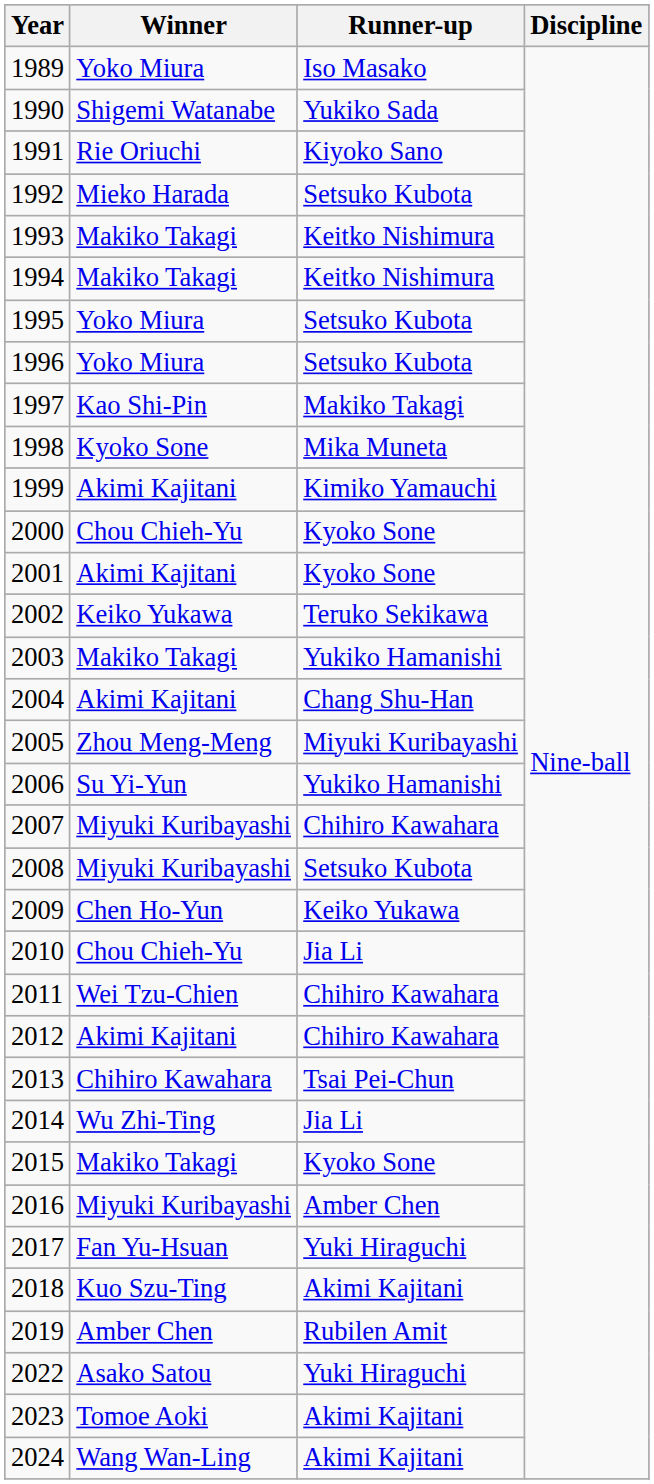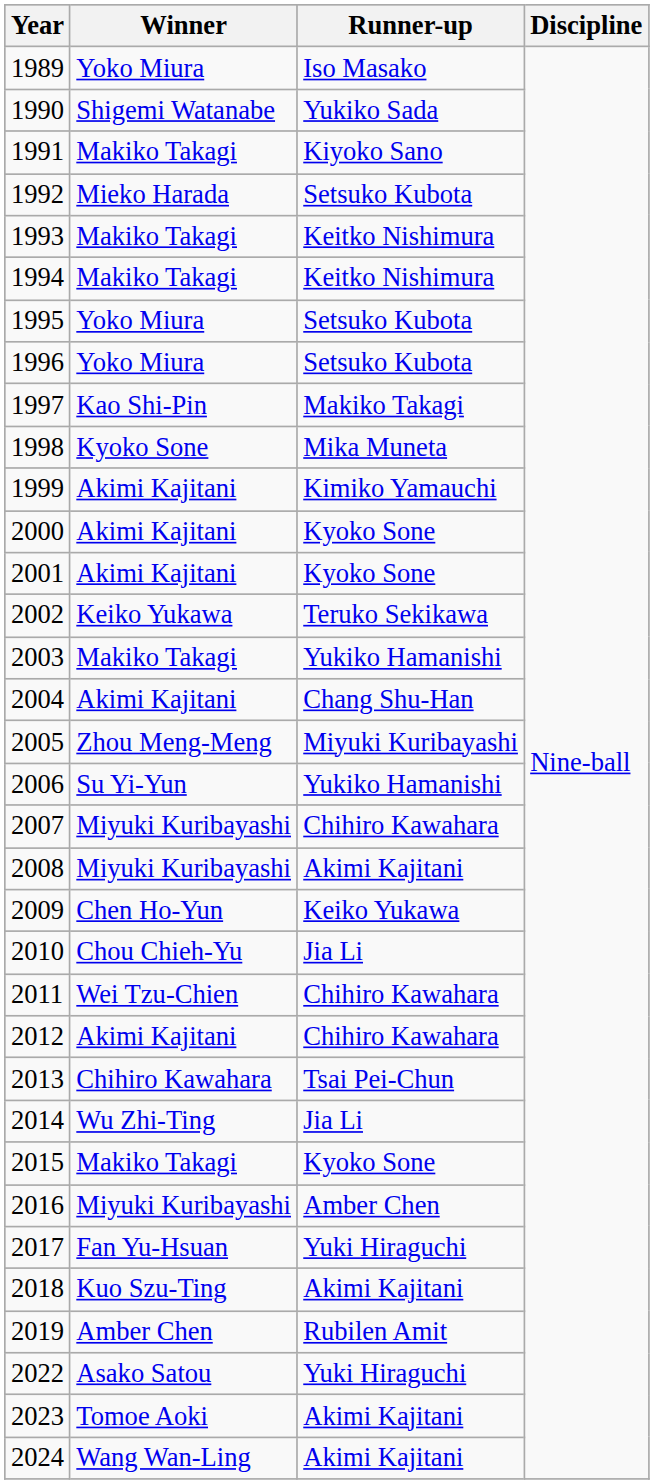1991 | Winner: Rie Oriuchi -> Makiko Takagi
2000 | Winner: Chou Chieh-Yu -> Akimi Kajitani
2008 | Runner-up: Setsuko Kubota -> Akimi Kajitani
